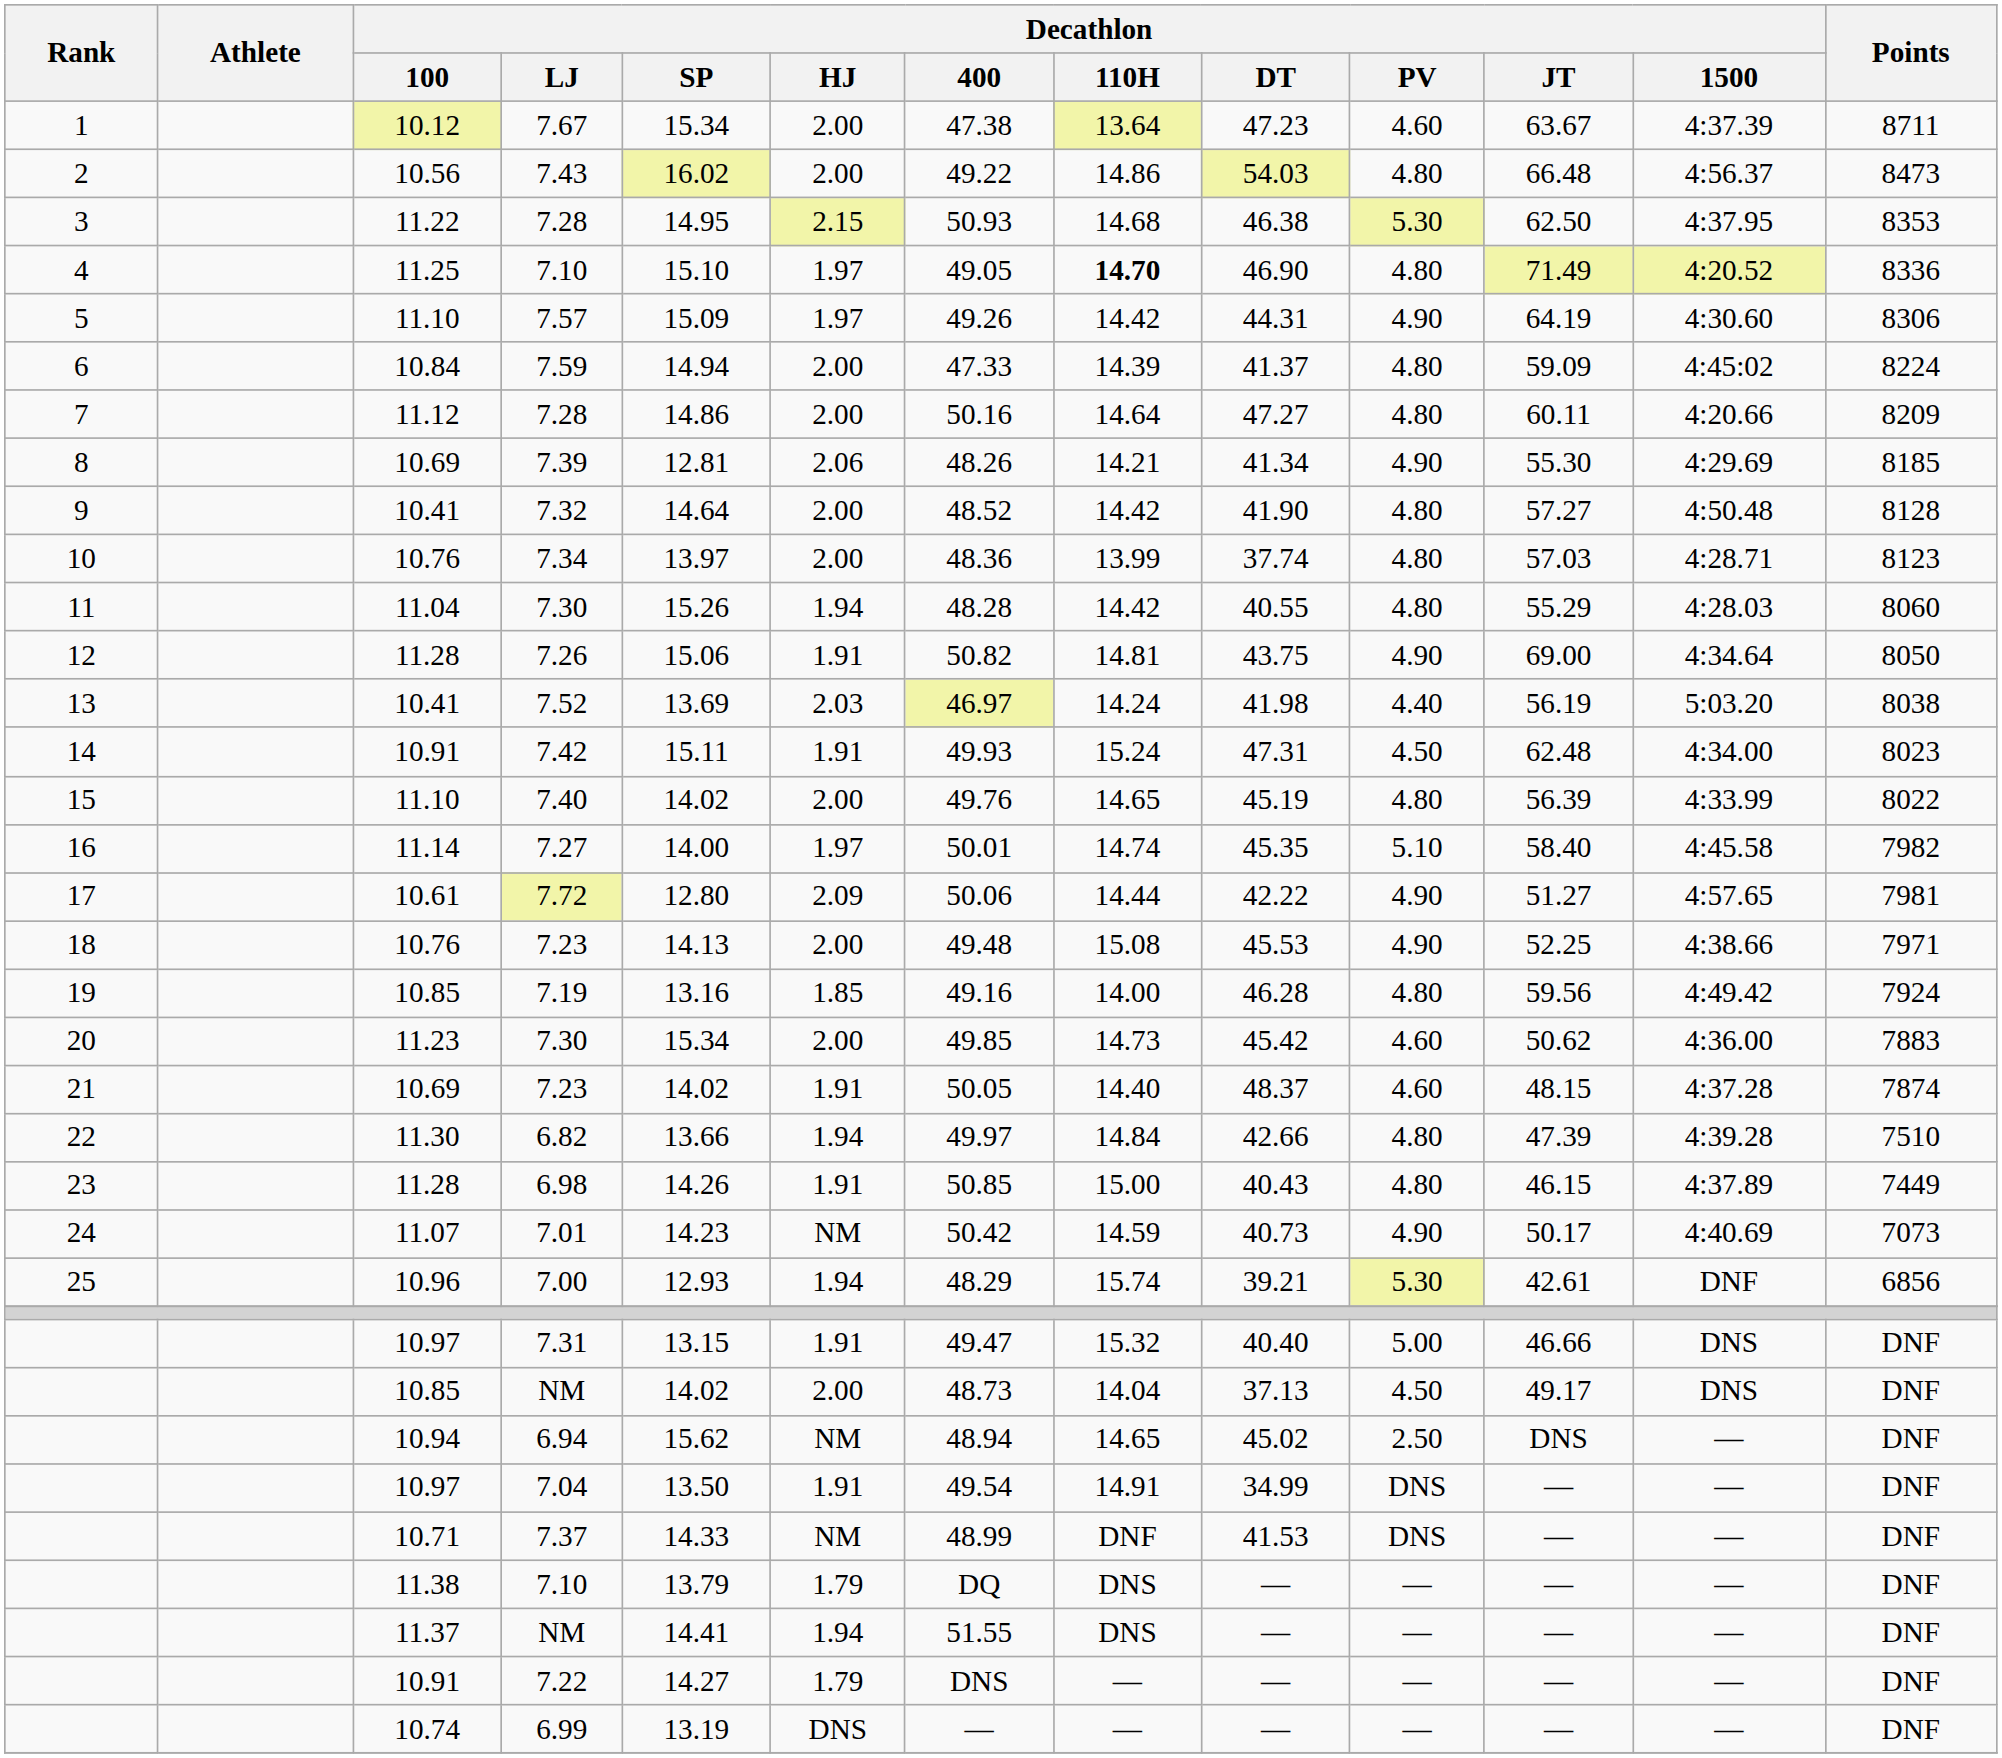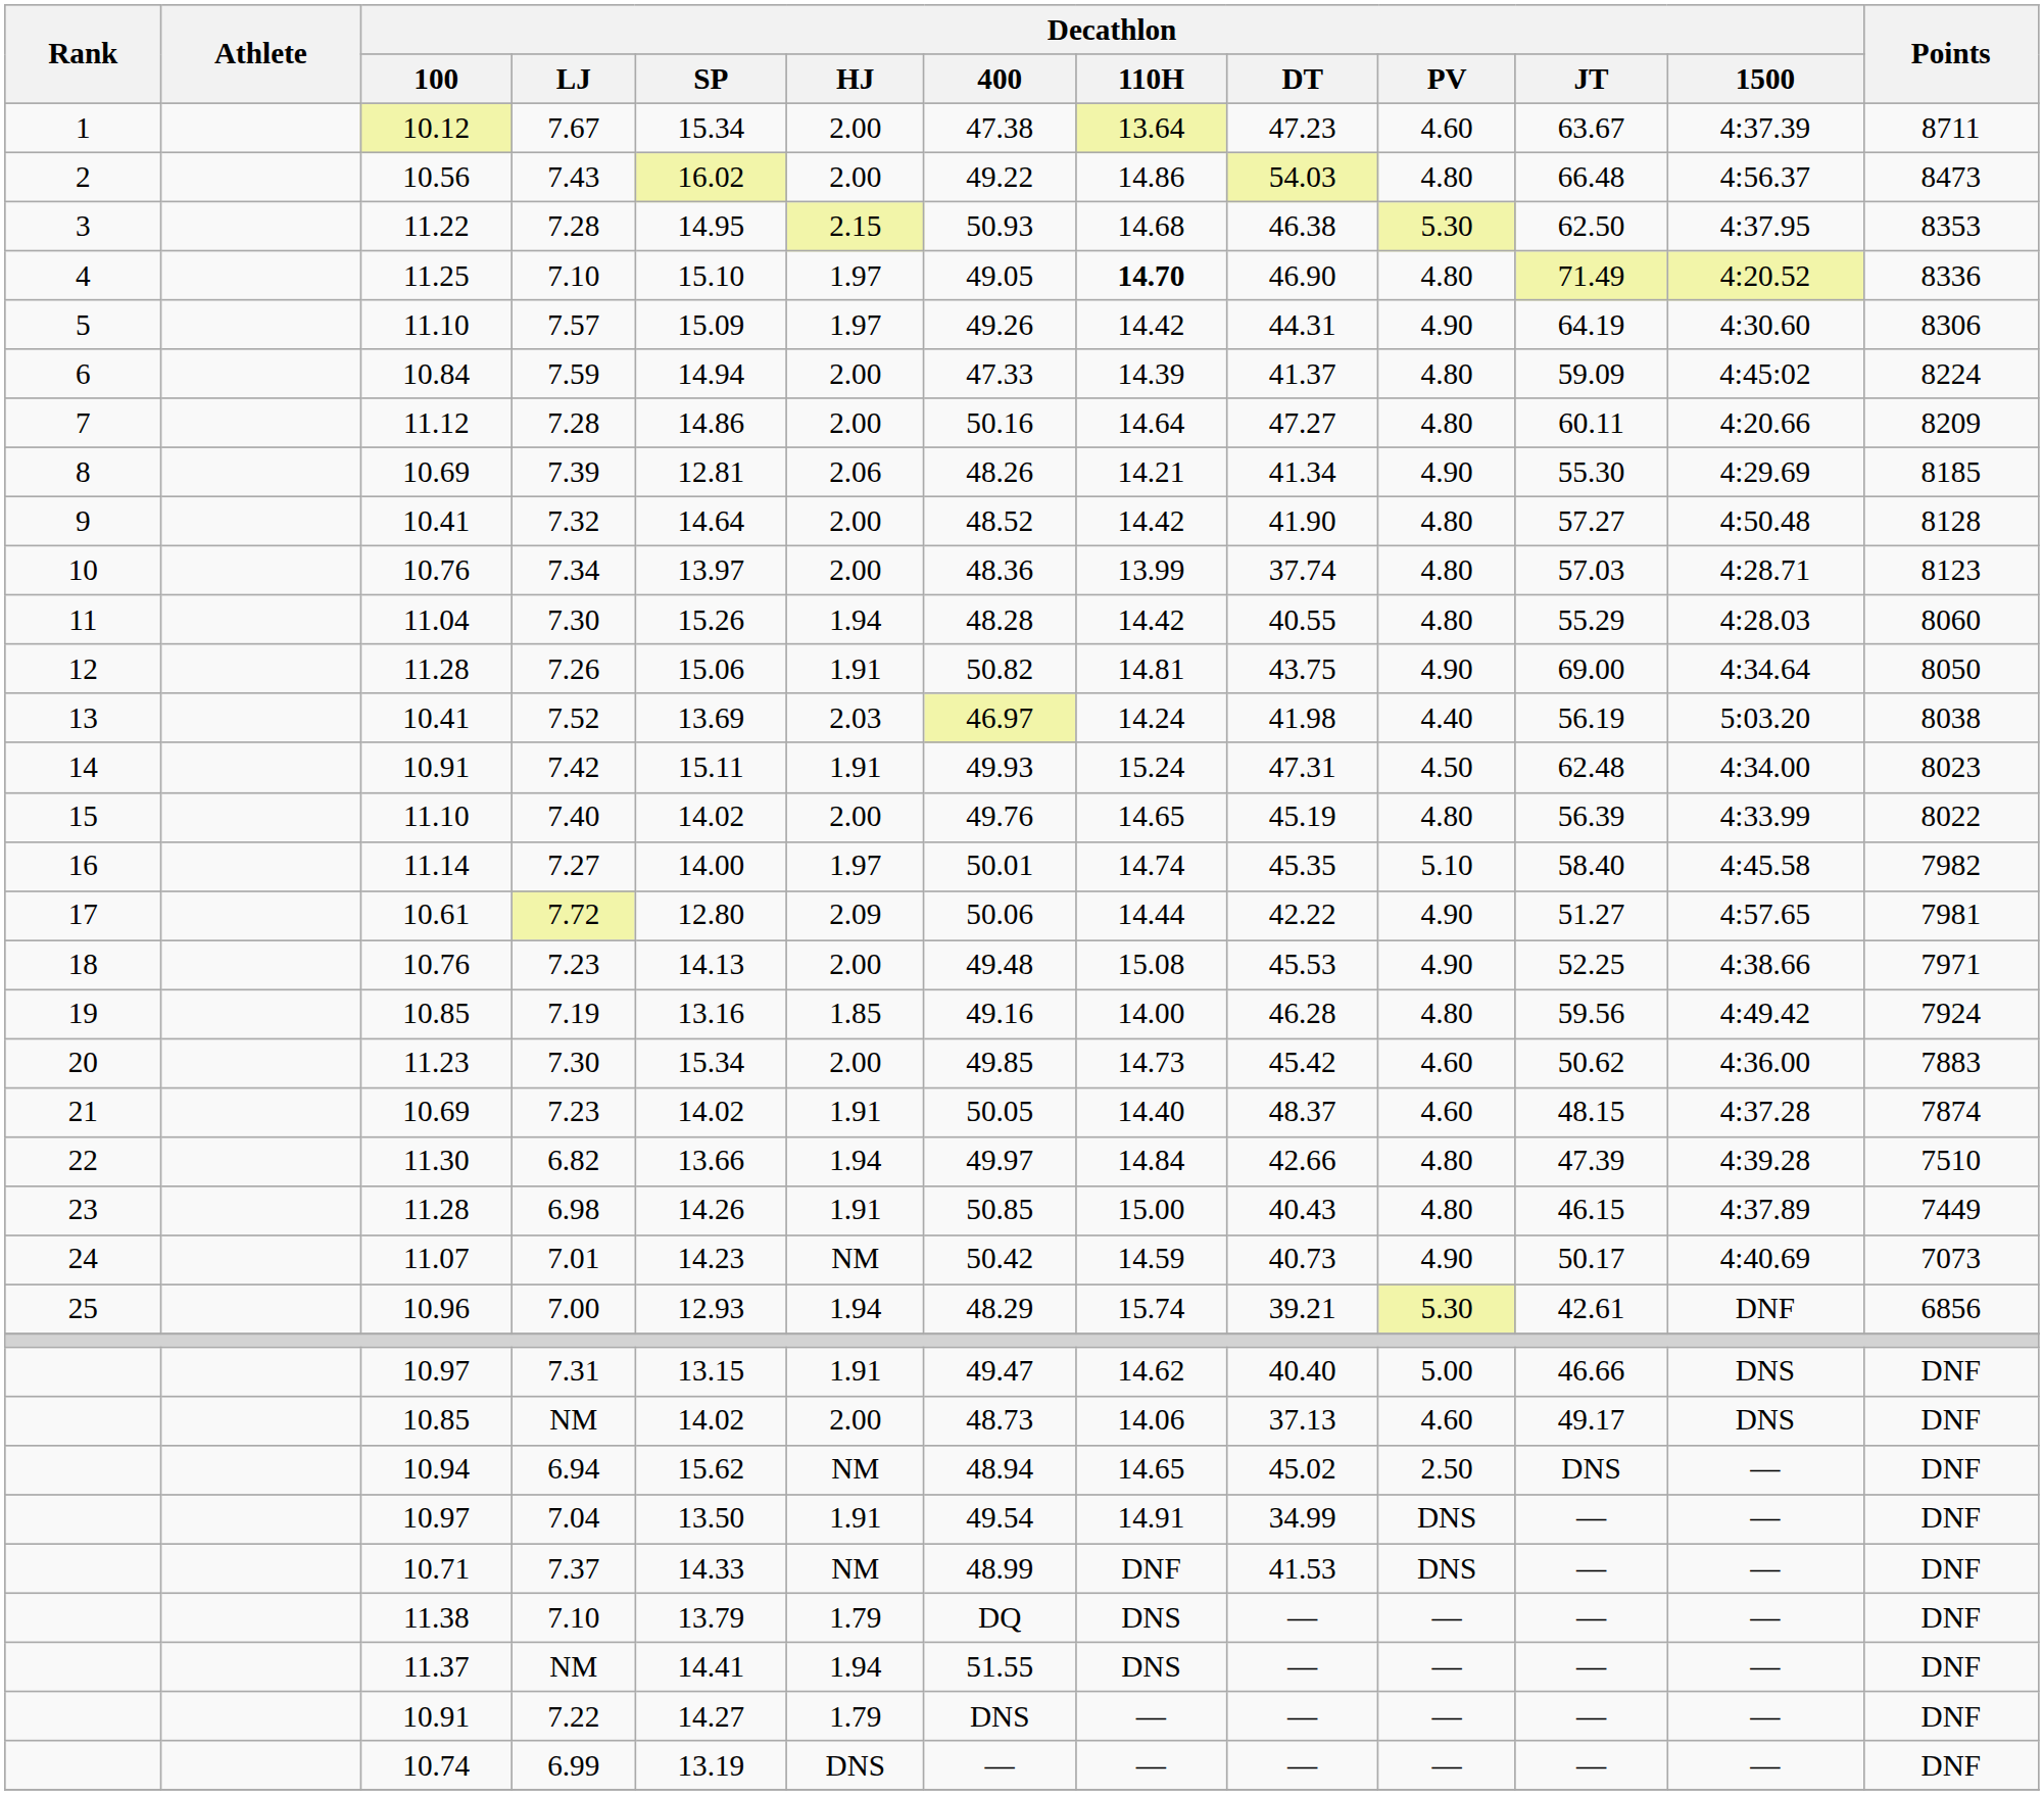7.31 | Decathlon / 110H: 15.32 -> 14.62
10.85 / NM | Decathlon / 110H: 14.04 -> 14.06
10.85 / NM | Decathlon / PV: 4.50 -> 4.60
